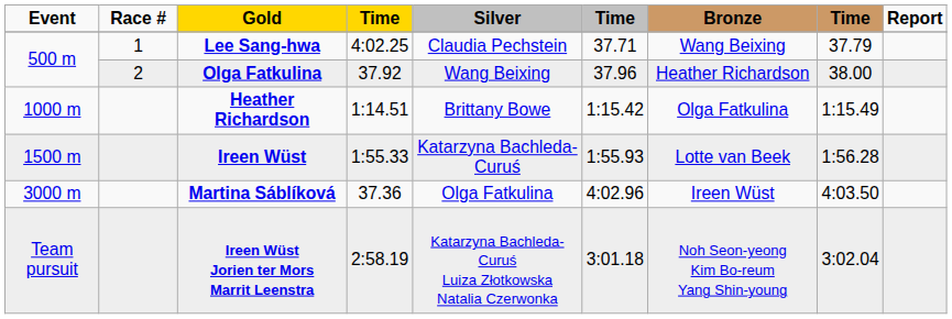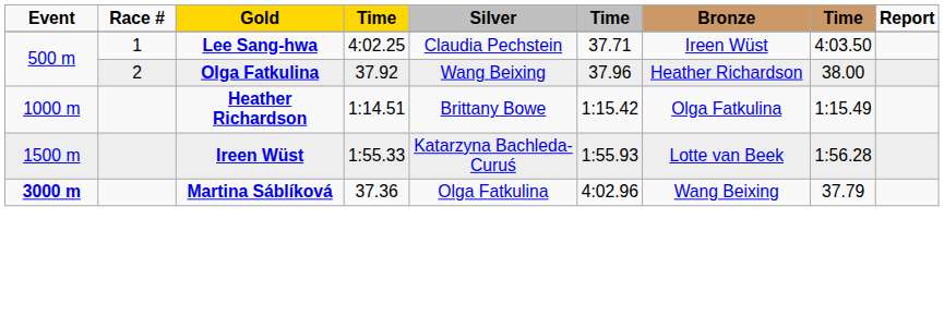Lee Sang-hwa | Bronze: Wang Beixing -> Ireen Wüst
Lee Sang-hwa | column 8: 37.79 -> 4:03.50
Martina Sáblíková | Event: normal -> bold
Martina Sáblíková | Bronze: Ireen Wüst -> Wang Beixing
Martina Sáblíková | column 8: 4:03.50 -> 37.79
- row: Team pursuit | Ireen Wüst Jorien ter Mors Marrit Leenstra | 2:58.19 | Katarzyna Bachleda-Curuś Luiza Złotkowska Natalia Czerwonka | 3:01.18 | Noh Seon-yeong Kim Bo-reum Yang Shin-young | 3:02.04
